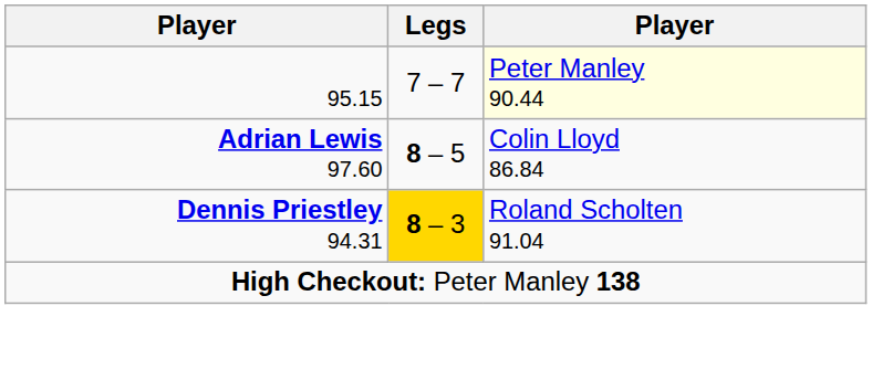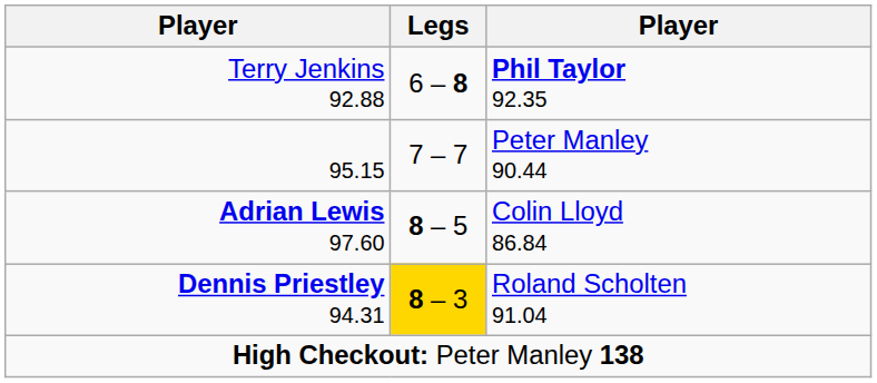+ row: Terry Jenkins 92.88 | 6 – 8 | Phil Taylor 92.35
95.15 | column 3: lightyellow background -> no background
